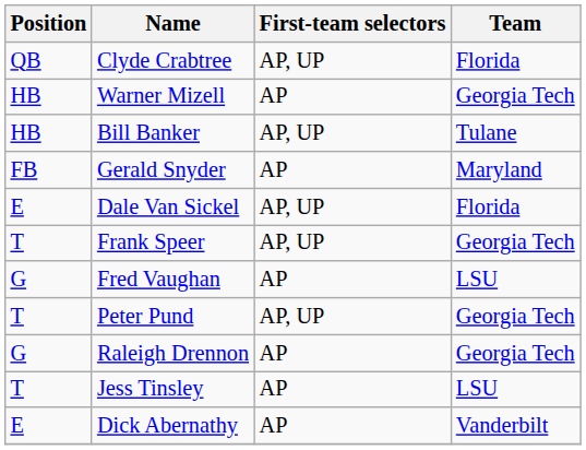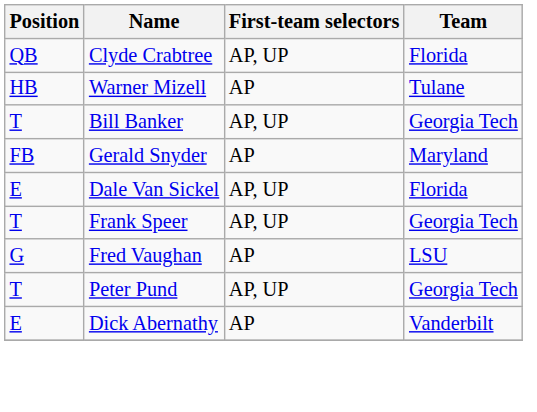Warner Mizell | Team: Georgia Tech -> Tulane
Bill Banker | Position: HB -> T
Bill Banker | Team: Tulane -> Georgia Tech
- row: G | Raleigh Drennon | AP | Georgia Tech
- row: T | Jess Tinsley | AP | LSU
